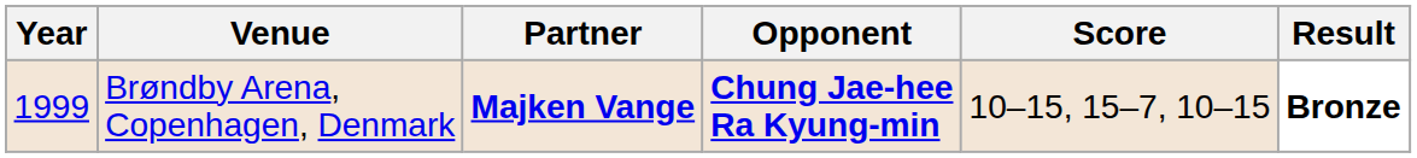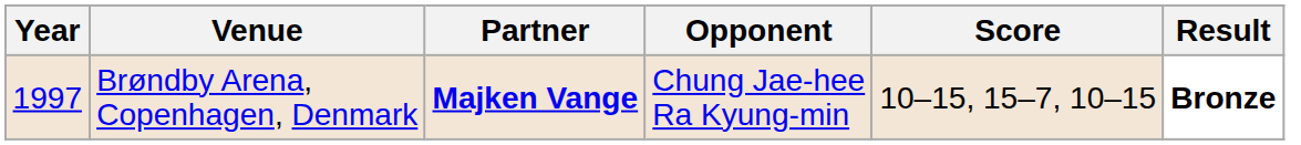Brøndby Arena, Copenhagen, Denmark | Year: 1999 -> 1997
Brøndby Arena, Copenhagen, Denmark | Opponent: bold -> normal
